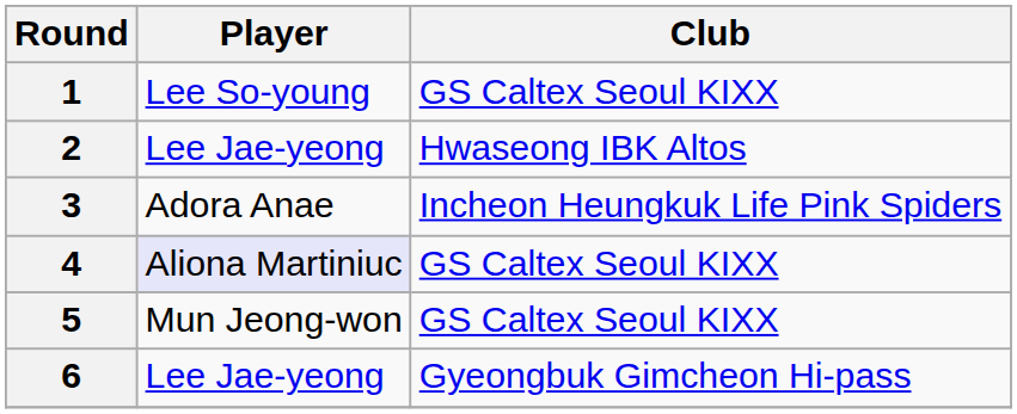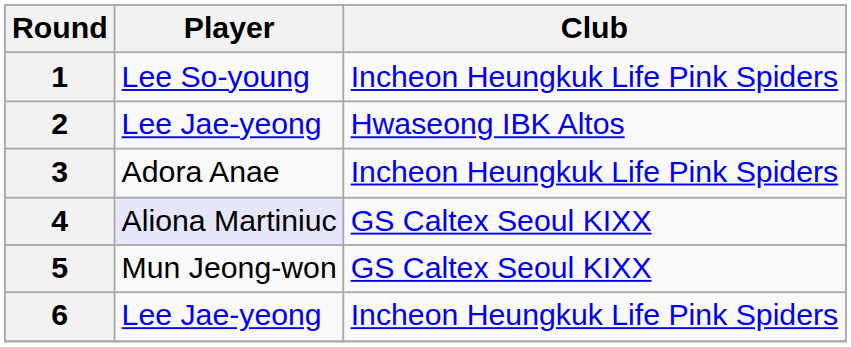1 | Club: GS Caltex Seoul KIXX -> Incheon Heungkuk Life Pink Spiders
6 | Club: Gyeongbuk Gimcheon Hi-pass -> Incheon Heungkuk Life Pink Spiders
